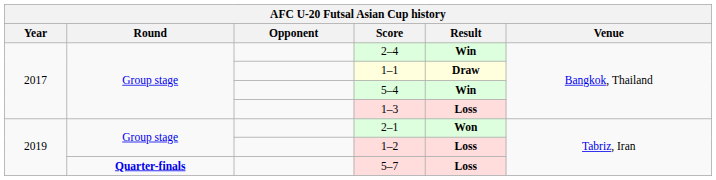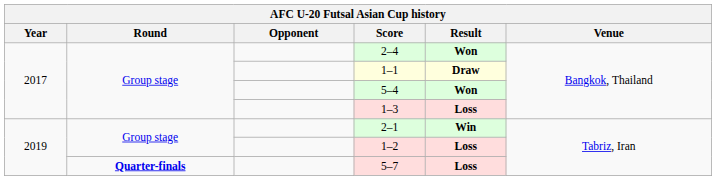2–4 | Result: Win -> Won
5–4 | Result: Win -> Won
2–1 | Result: Won -> Win
